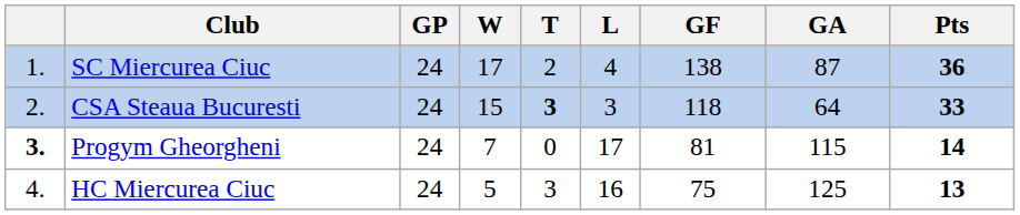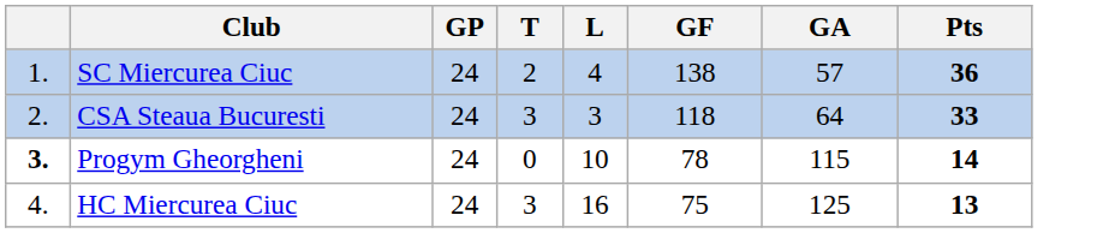- column: W | 17 | 15 | 7 | 5
SC Miercurea Ciuc | GA: 87 -> 57
CSA Steaua Bucuresti | T: bold -> normal
Progym Gheorgheni | L: 17 -> 10
Progym Gheorgheni | GF: 81 -> 78
